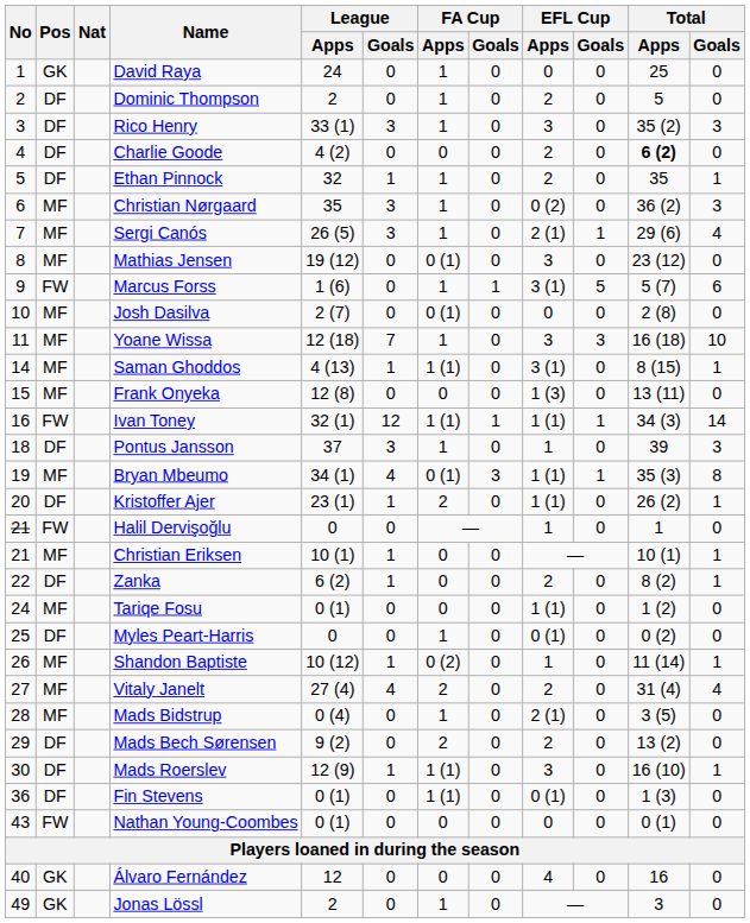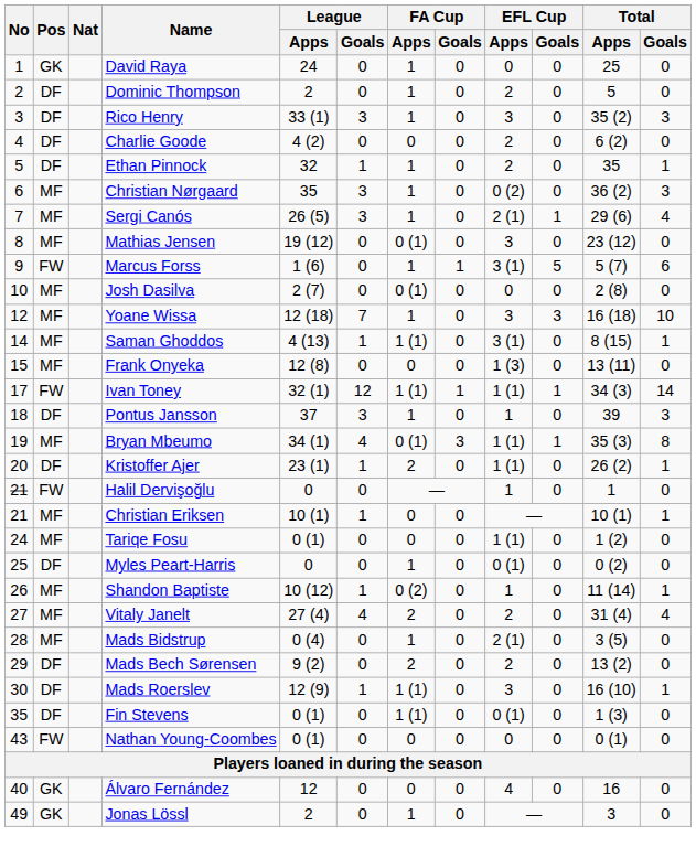Charlie Goode | Total / Apps: bold -> normal
Yoane Wissa | No: 11 -> 12
Ivan Toney | No: 16 -> 17
- row: 22 | DF | Zanka | 6 (2) | 1 | 0 | 0 | 2 | 0 | 8 (2) | 1
Fin Stevens | No: 36 -> 35
